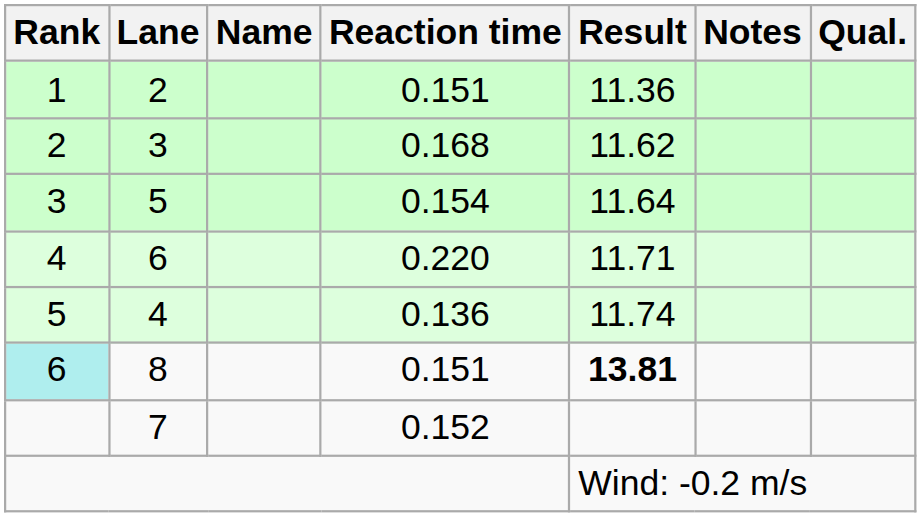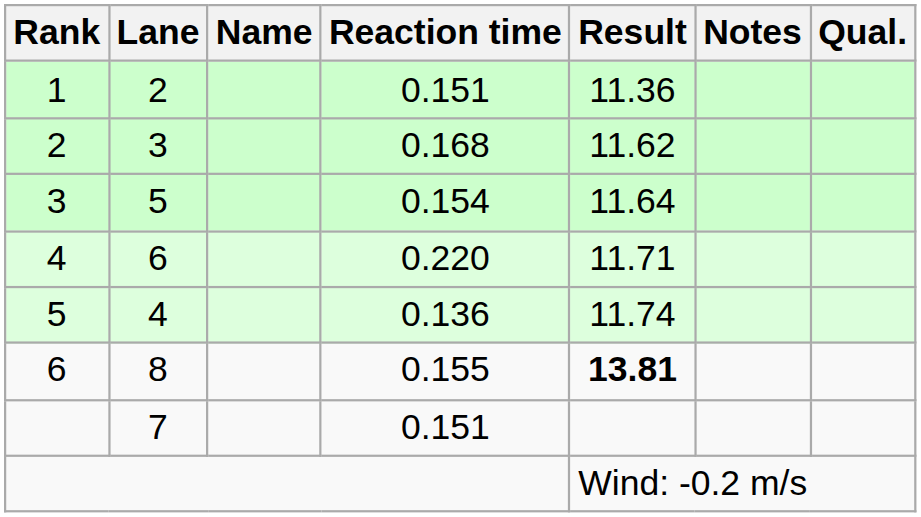8 | Rank: paleturquoise background -> no background
8 | Reaction time: 0.151 -> 0.155
7 | Reaction time: 0.152 -> 0.151
